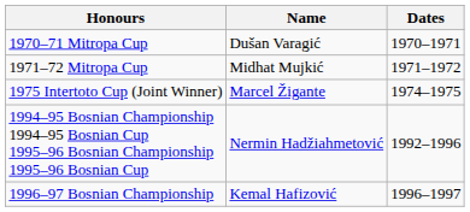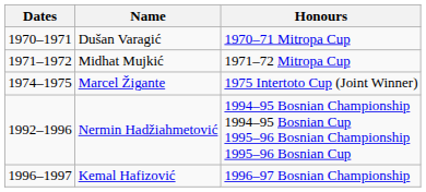columns swapped: Dates <-> Honours
